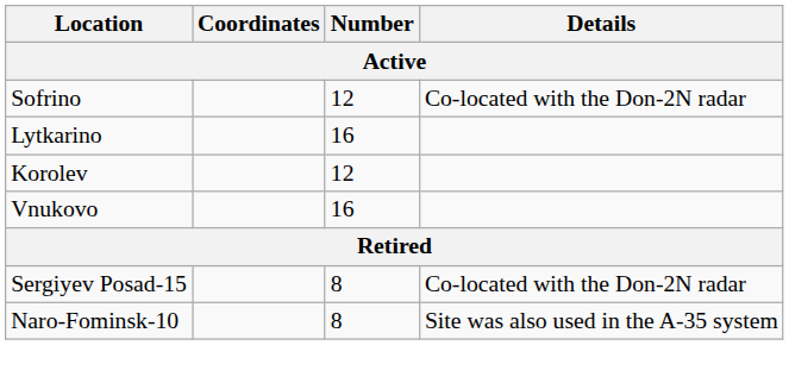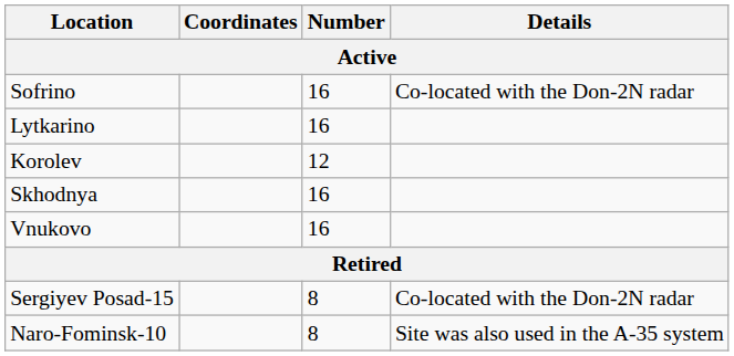Sofrino | Number: 12 -> 16
+ row: Skhodnya | 16
